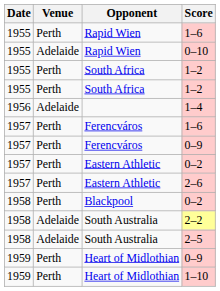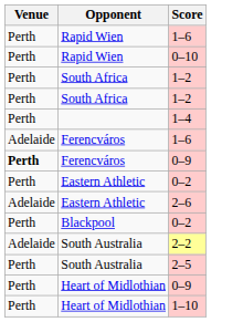- column: Date | 1955 | 1955 | 1955 | 1955 | 1956 | 1957 | 1957 | 1957 | 1957 | 1958 | 1958 | 1958 | 1959 | 1959
0–10 | Venue: Adelaide -> Perth
1–4 | Venue: Adelaide -> Perth
Ferencváros / 1–6 | Venue: Perth -> Adelaide
Ferencváros / 0–9 | Venue: normal -> bold
2–6 | Venue: Perth -> Adelaide
2–5 | Venue: Adelaide -> Perth
